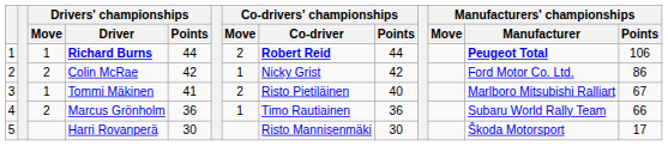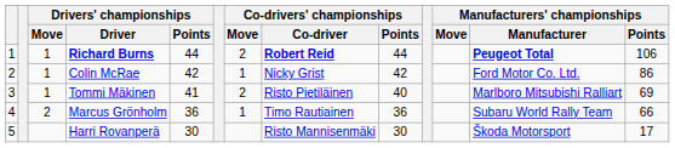Colin McRae | Drivers' championships / Move: 2 -> 1
Tommi Mäkinen | Manufacturers' championships / Points: 67 -> 69
